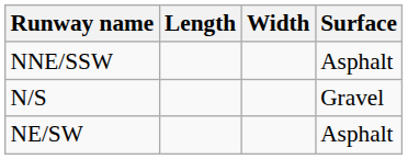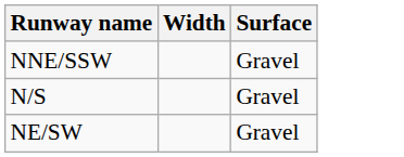- column: Length
NNE/SSW | Surface: Asphalt -> Gravel
NE/SW | Surface: Asphalt -> Gravel
